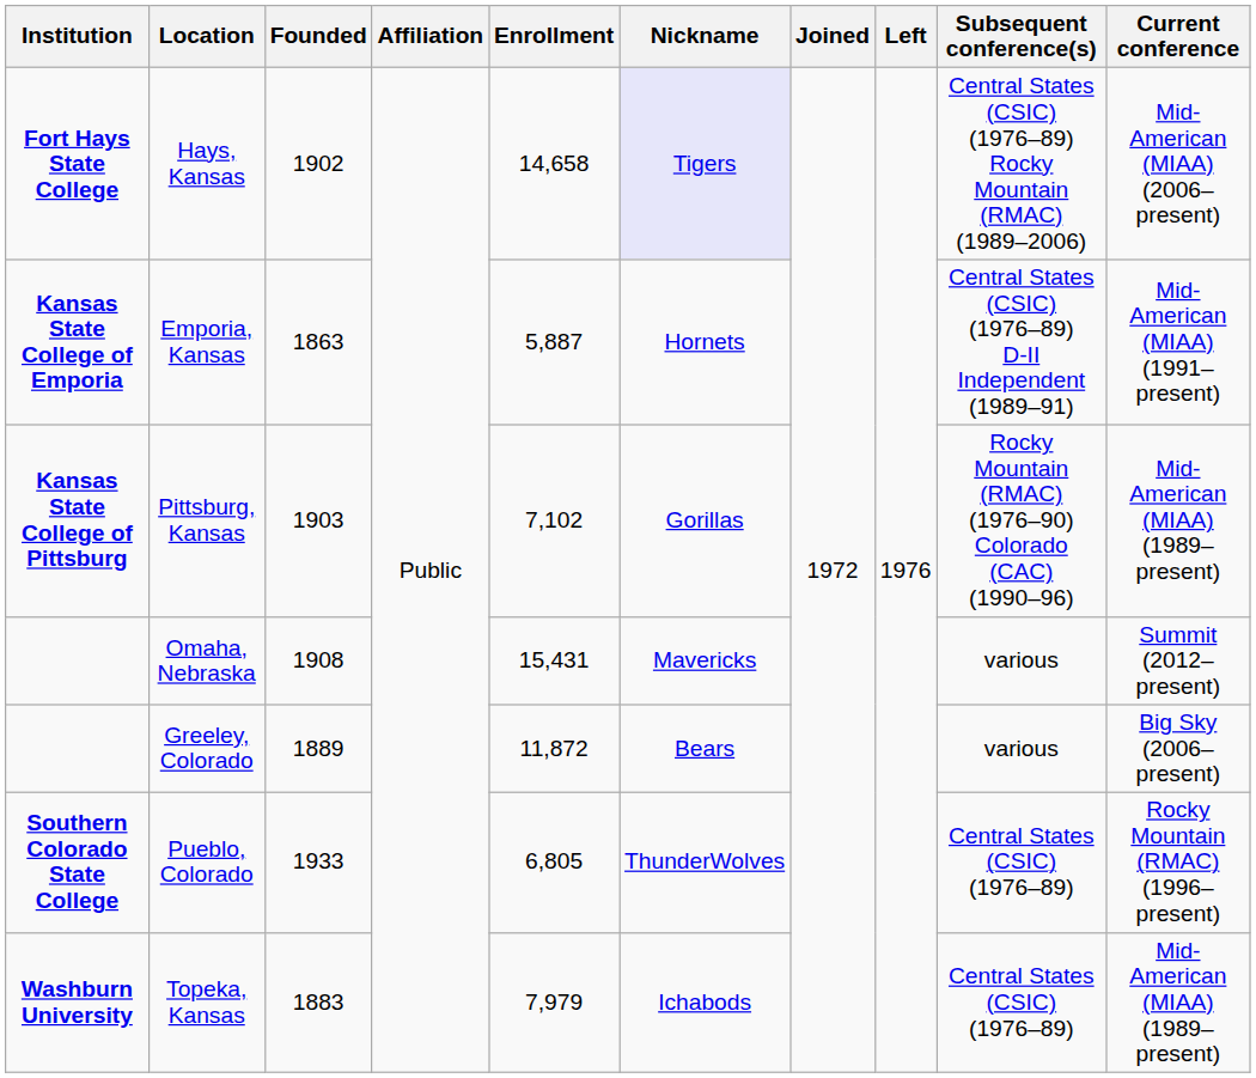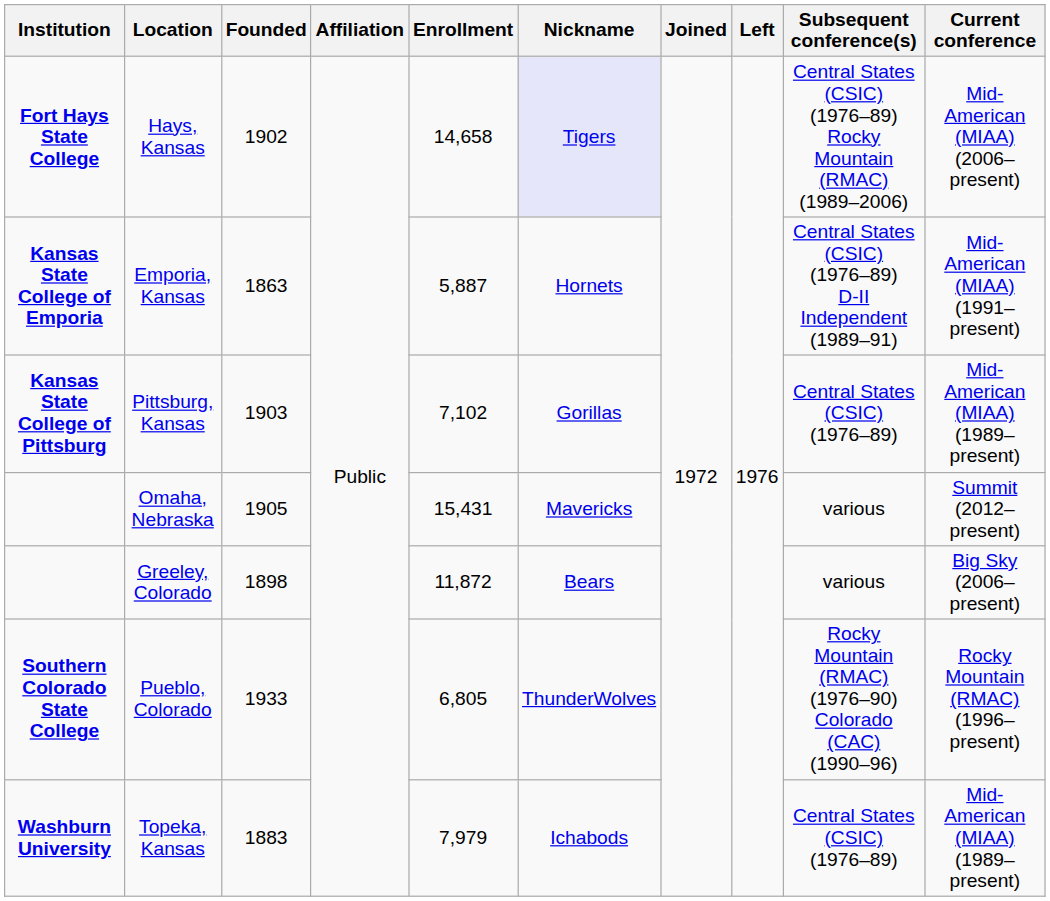Pittsburg, Kansas | Subsequent conference(s): Rocky Mountain (RMAC) (1976–90) Colorado (CAC) (1990–96) -> Central States (CSIC) (1976–89)
Omaha, Nebraska | Founded: 1908 -> 1905
Greeley, Colorado | Founded: 1889 -> 1898
Pueblo, Colorado | Subsequent conference(s): Central States (CSIC) (1976–89) -> Rocky Mountain (RMAC) (1976–90) Colorado (CAC) (1990–96)
